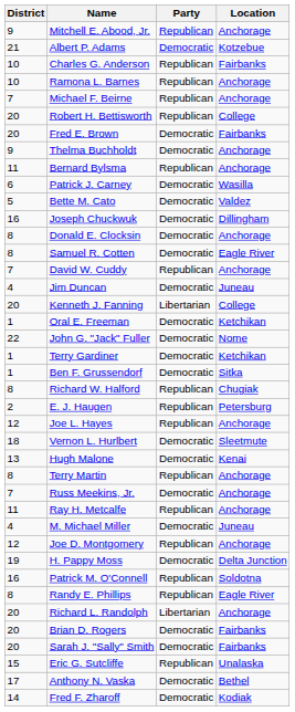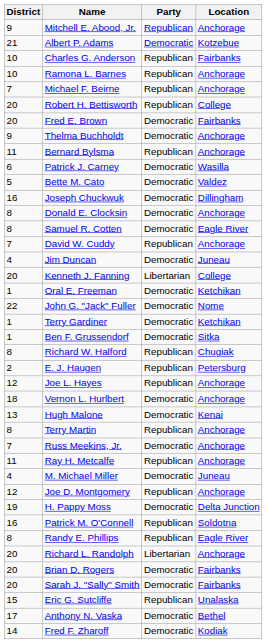Vernon L. Hurlbert | Location: Sleetmute -> Anchorage
